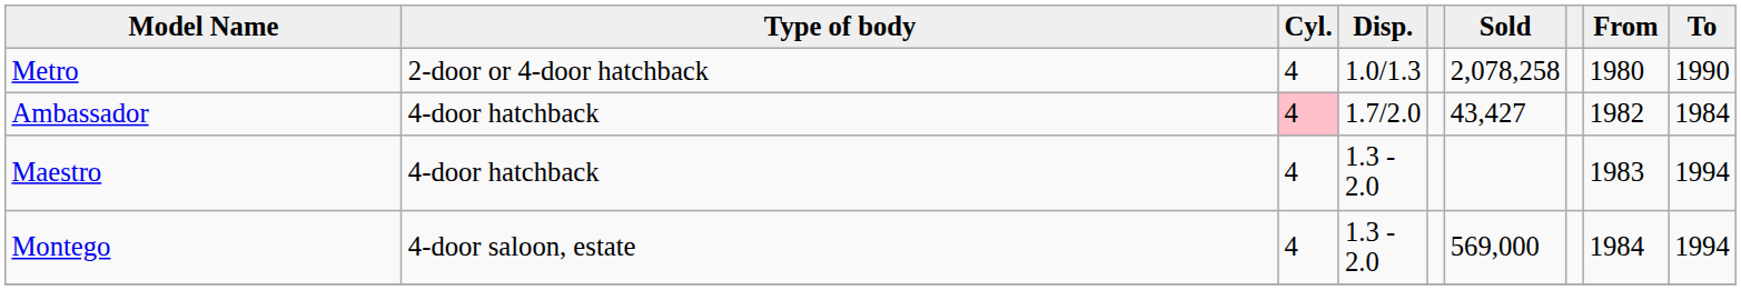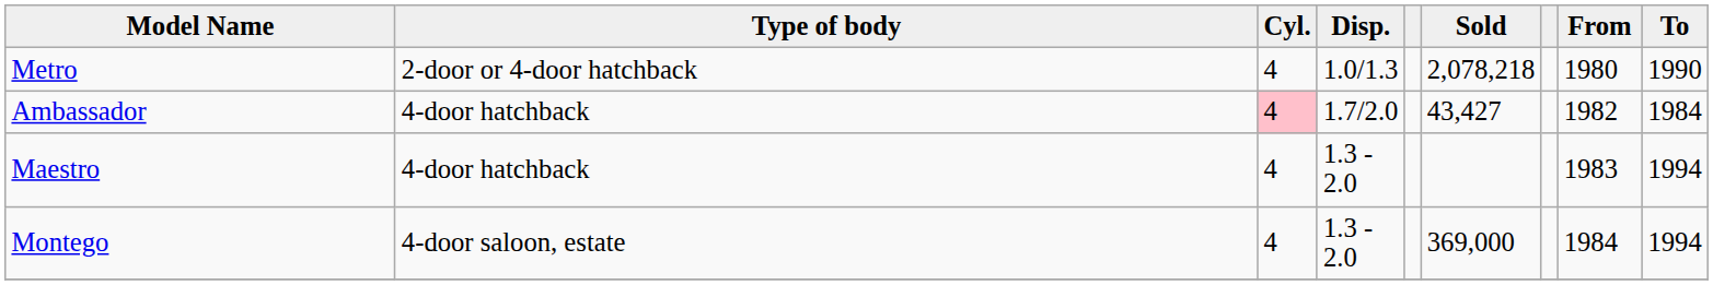Metro | Sold: 2,078,258 -> 2,078,218
Montego | Sold: 569,000 -> 369,000
